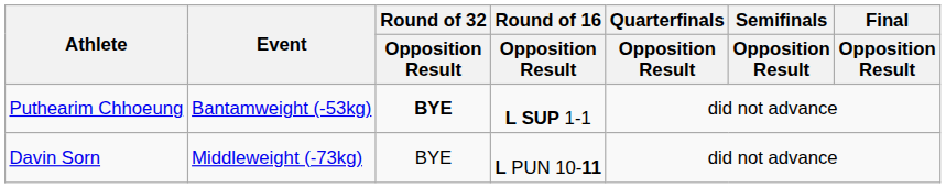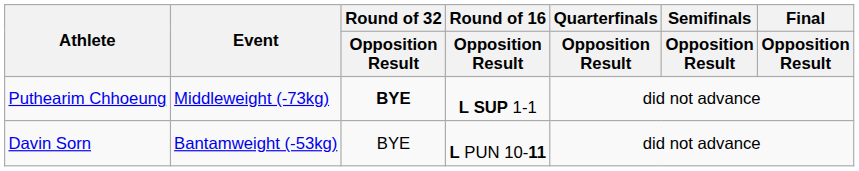Puthearim Chhoeung | Event: Bantamweight (-53kg) -> Middleweight (-73kg)
Davin Sorn | Event: Middleweight (-73kg) -> Bantamweight (-53kg)
